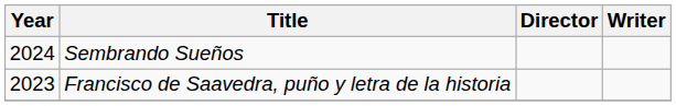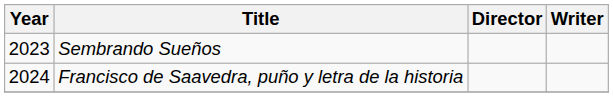Sembrando Sueños | Year: 2024 -> 2023
Francisco de Saavedra, puño y letra de la historia | Year: 2023 -> 2024
